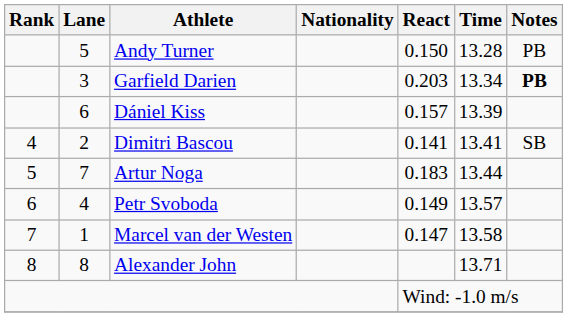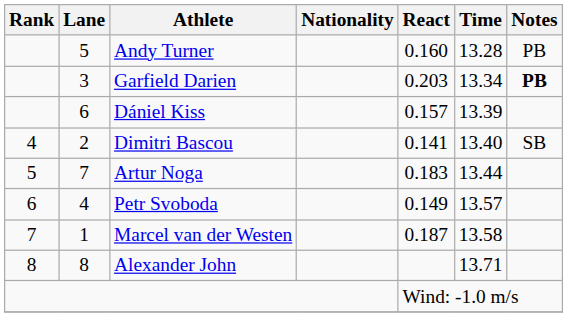Andy Turner | React: 0.150 -> 0.160
Dimitri Bascou | Time: 13.41 -> 13.40
Marcel van der Westen | React: 0.147 -> 0.187
